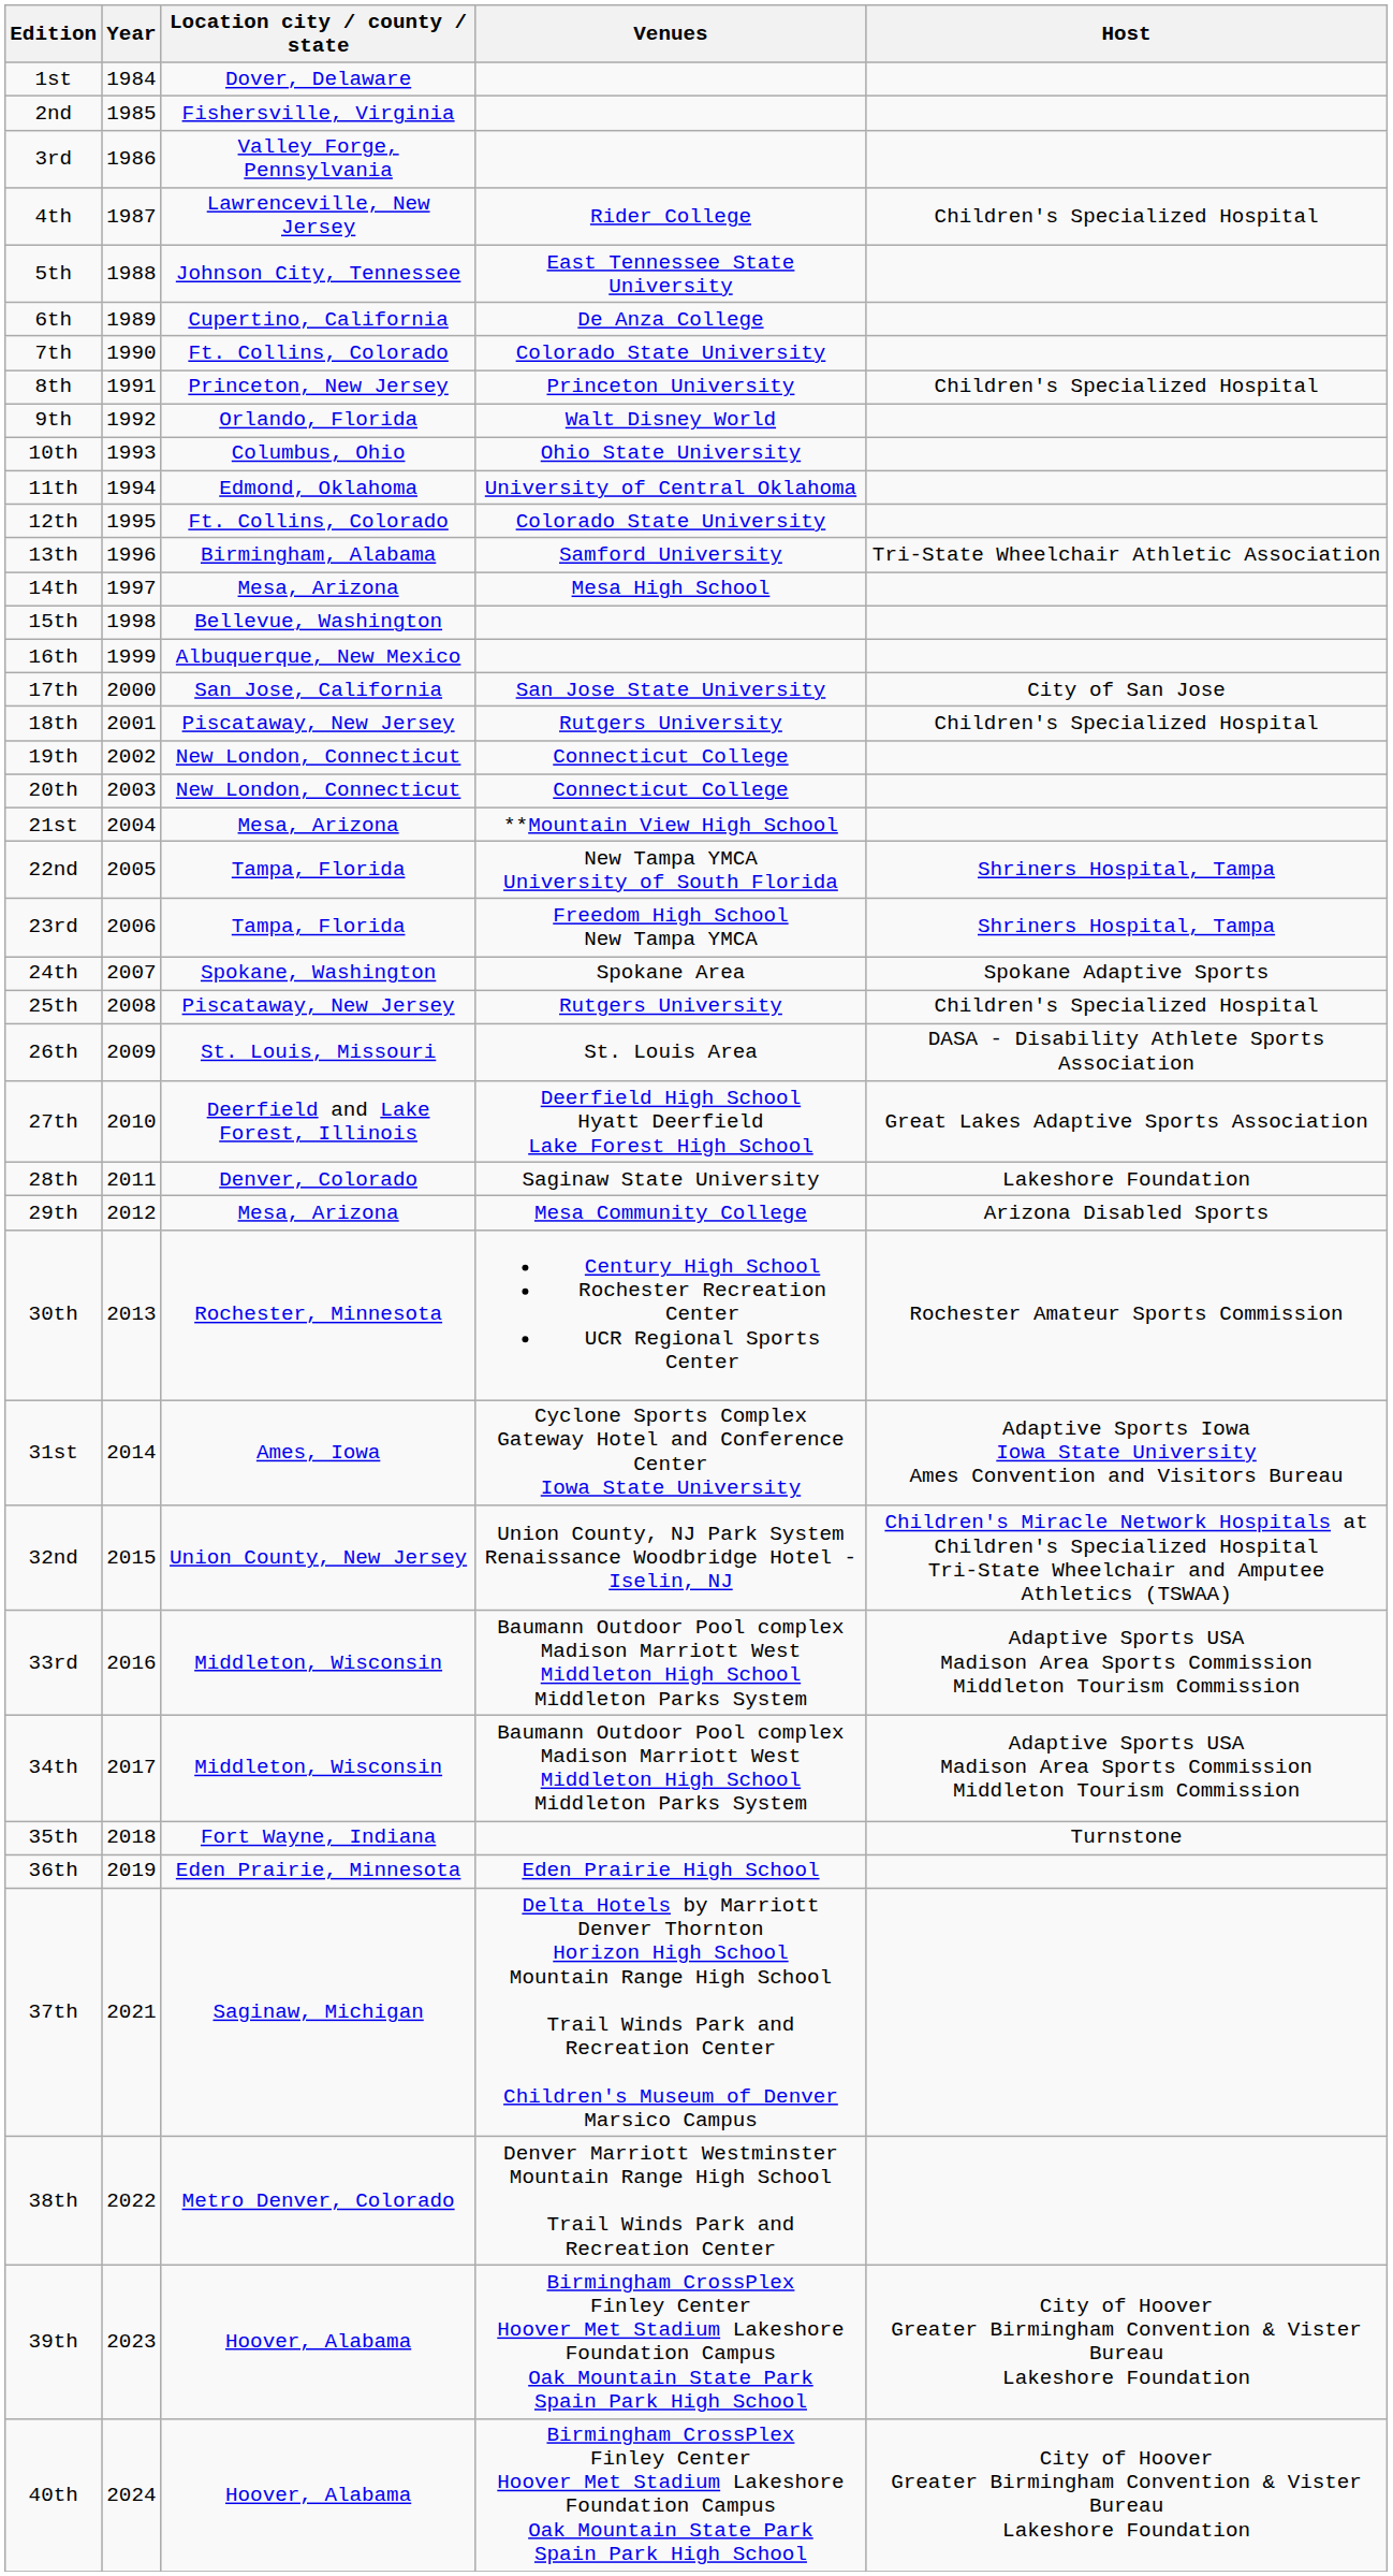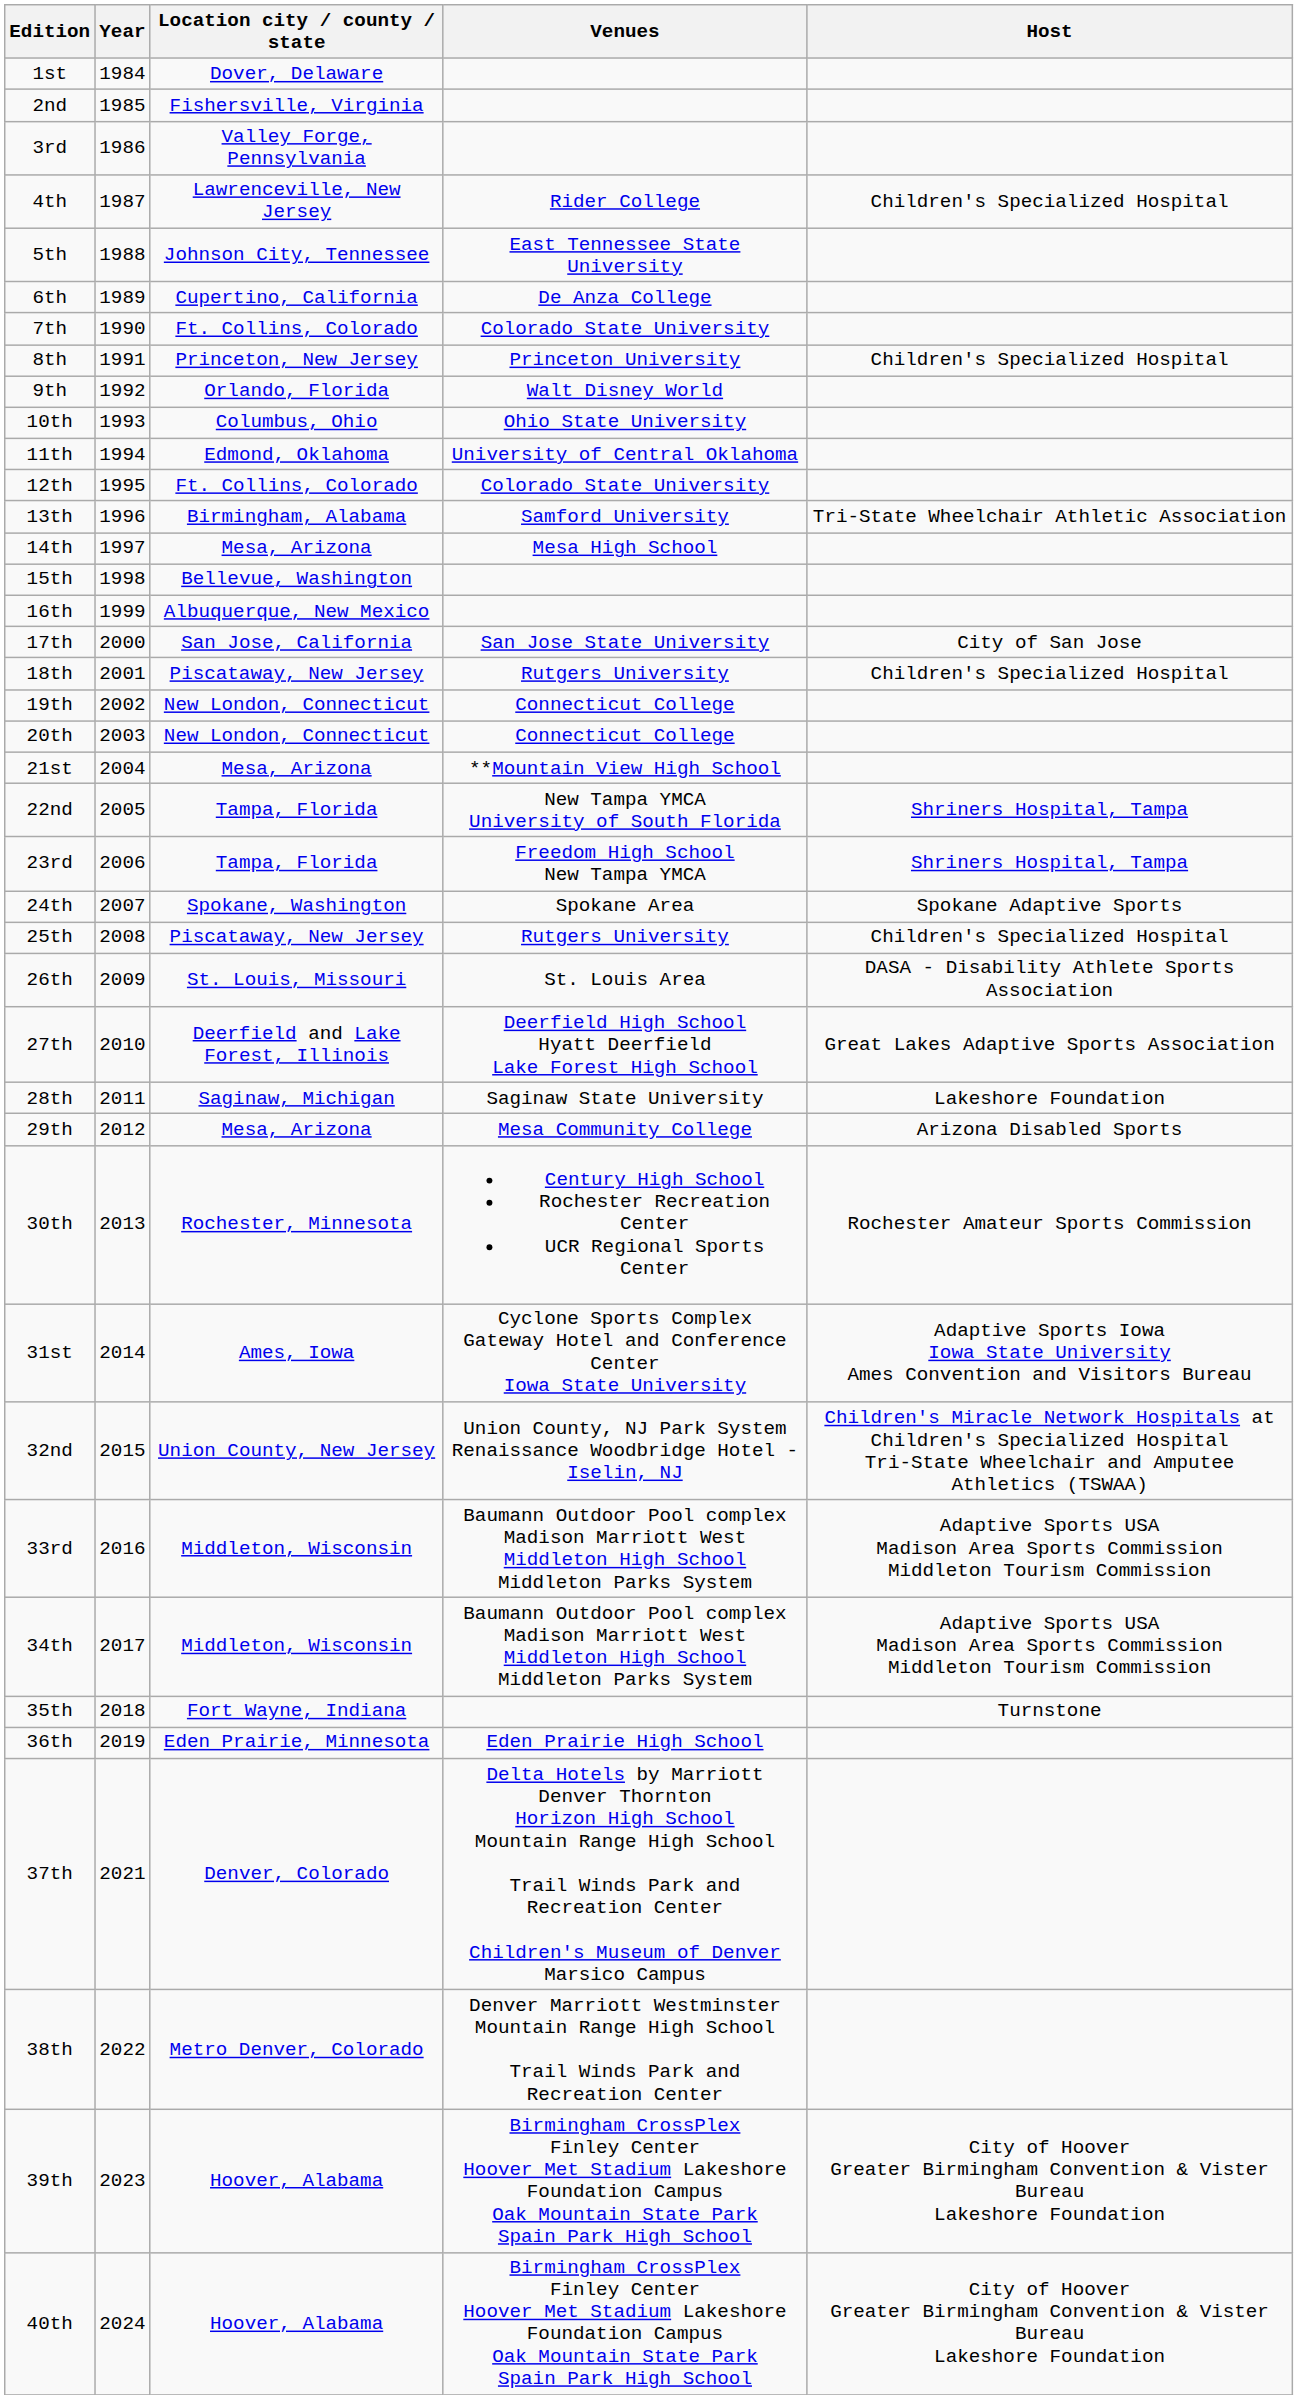28th | Location city / county / state: Denver, Colorado -> Saginaw, Michigan
37th | Location city / county / state: Saginaw, Michigan -> Denver, Colorado
